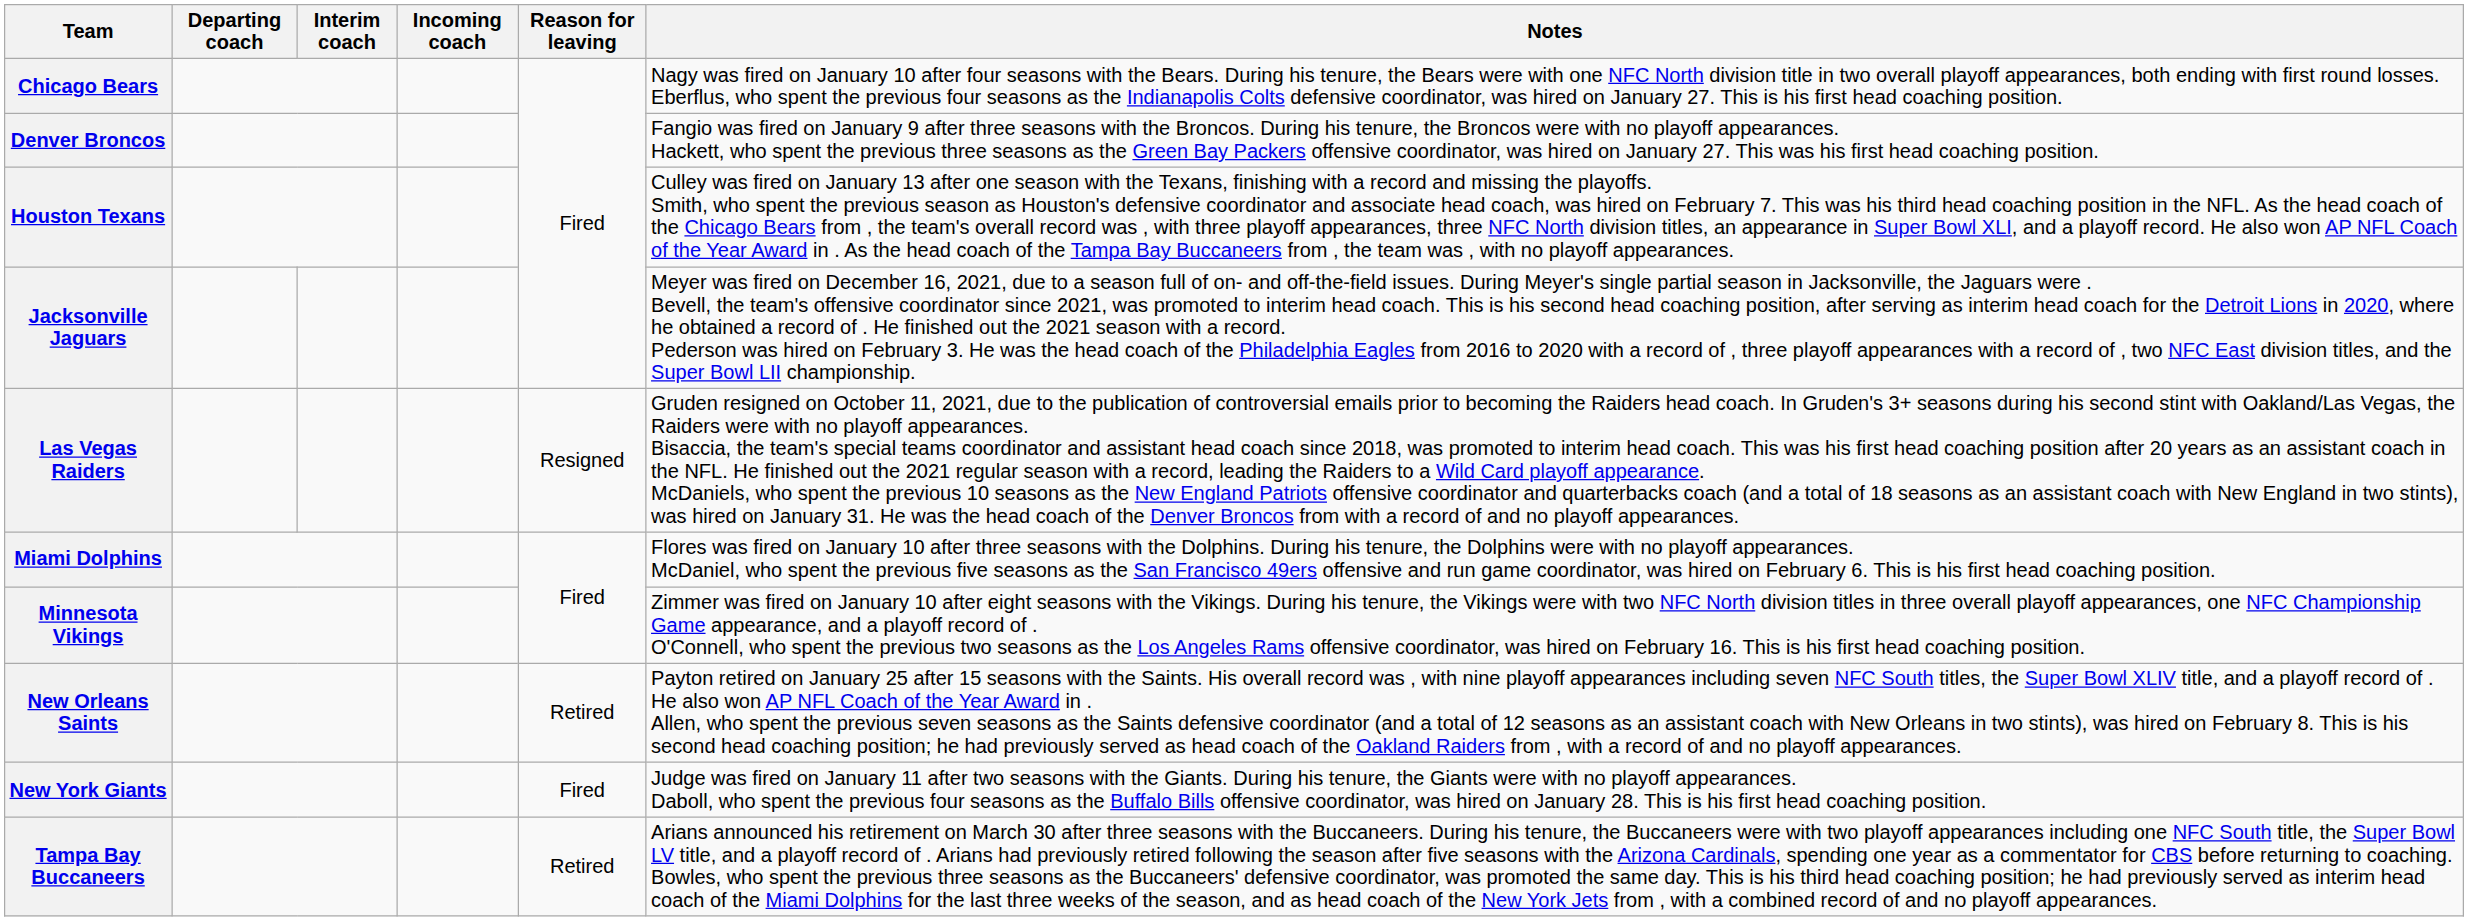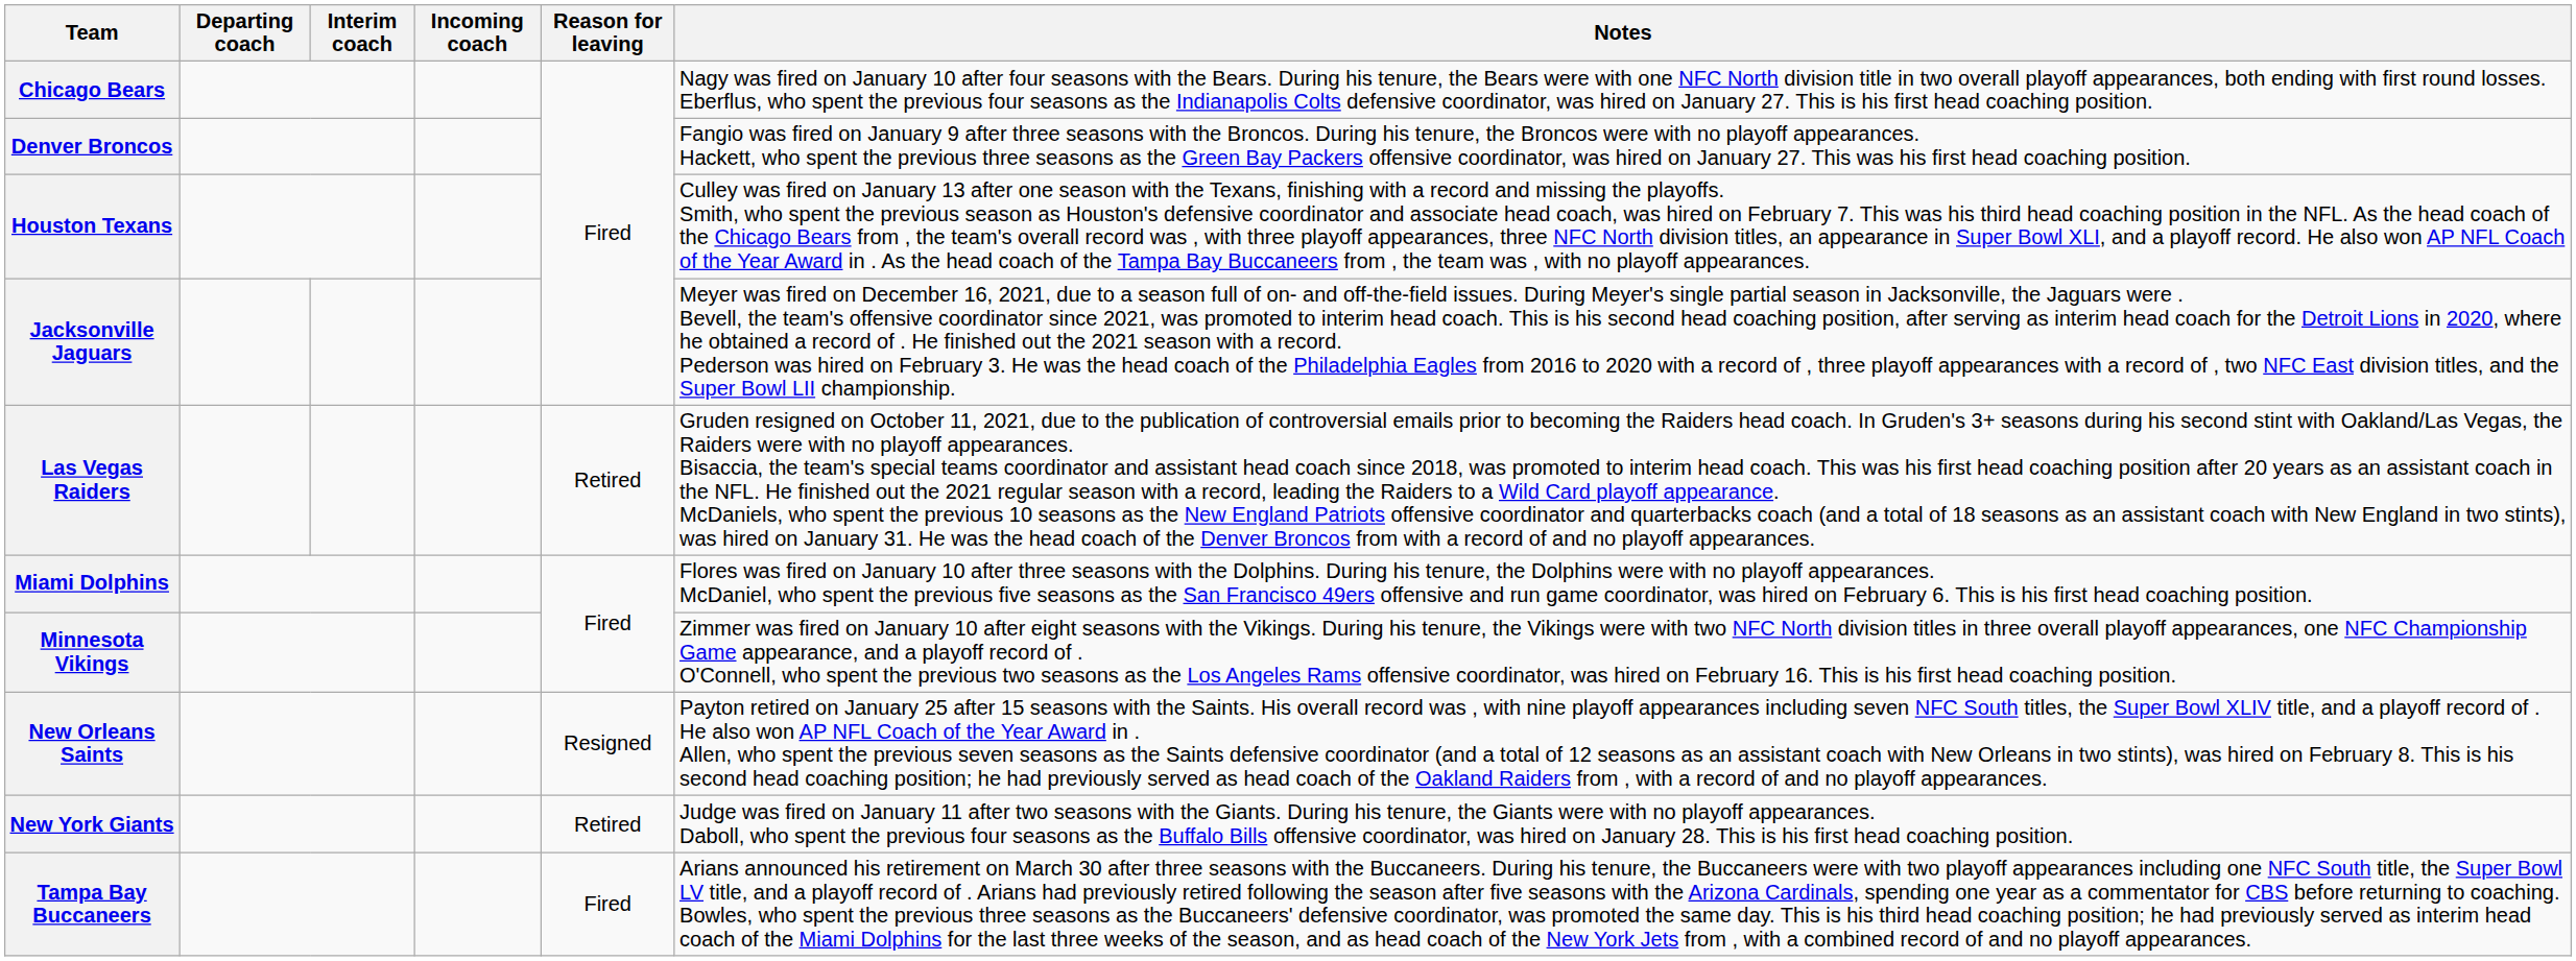Las Vegas Raiders | Reason for leaving: Resigned -> Retired
New Orleans Saints | Reason for leaving: Retired -> Resigned
New York Giants | Reason for leaving: Fired -> Retired
Tampa Bay Buccaneers | Reason for leaving: Retired -> Fired
